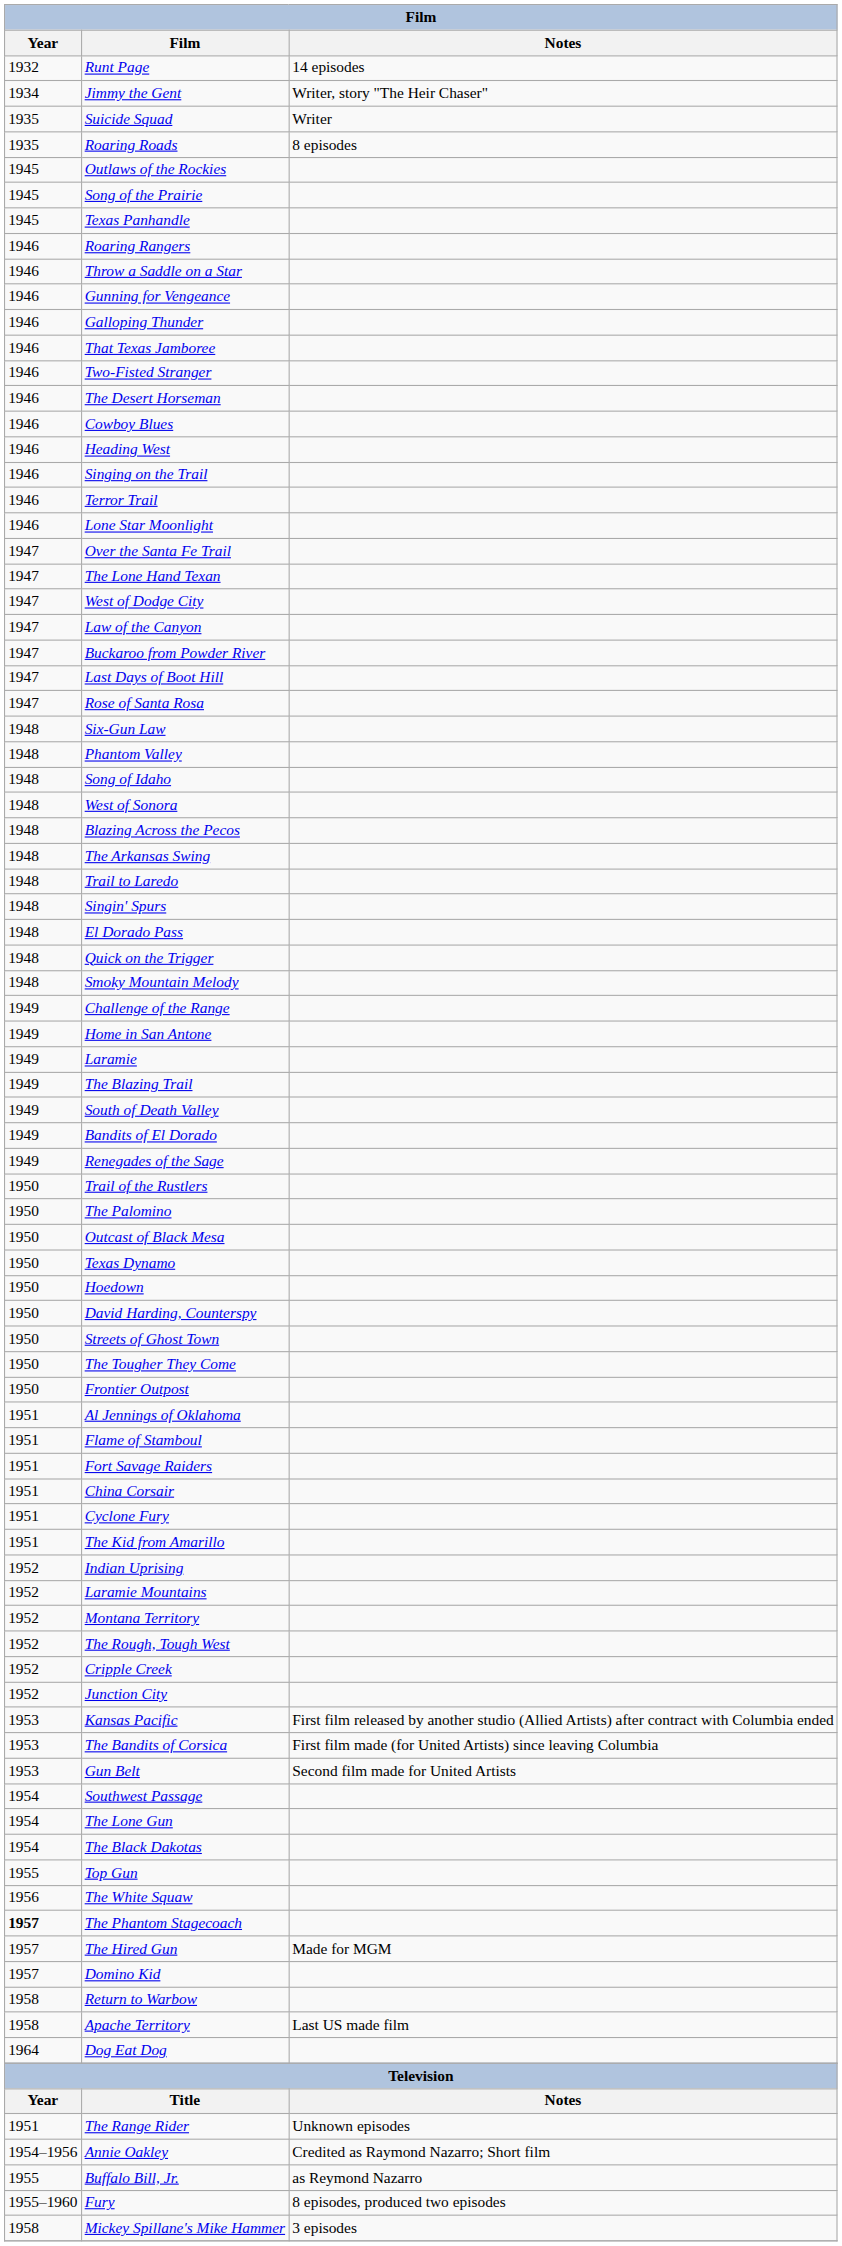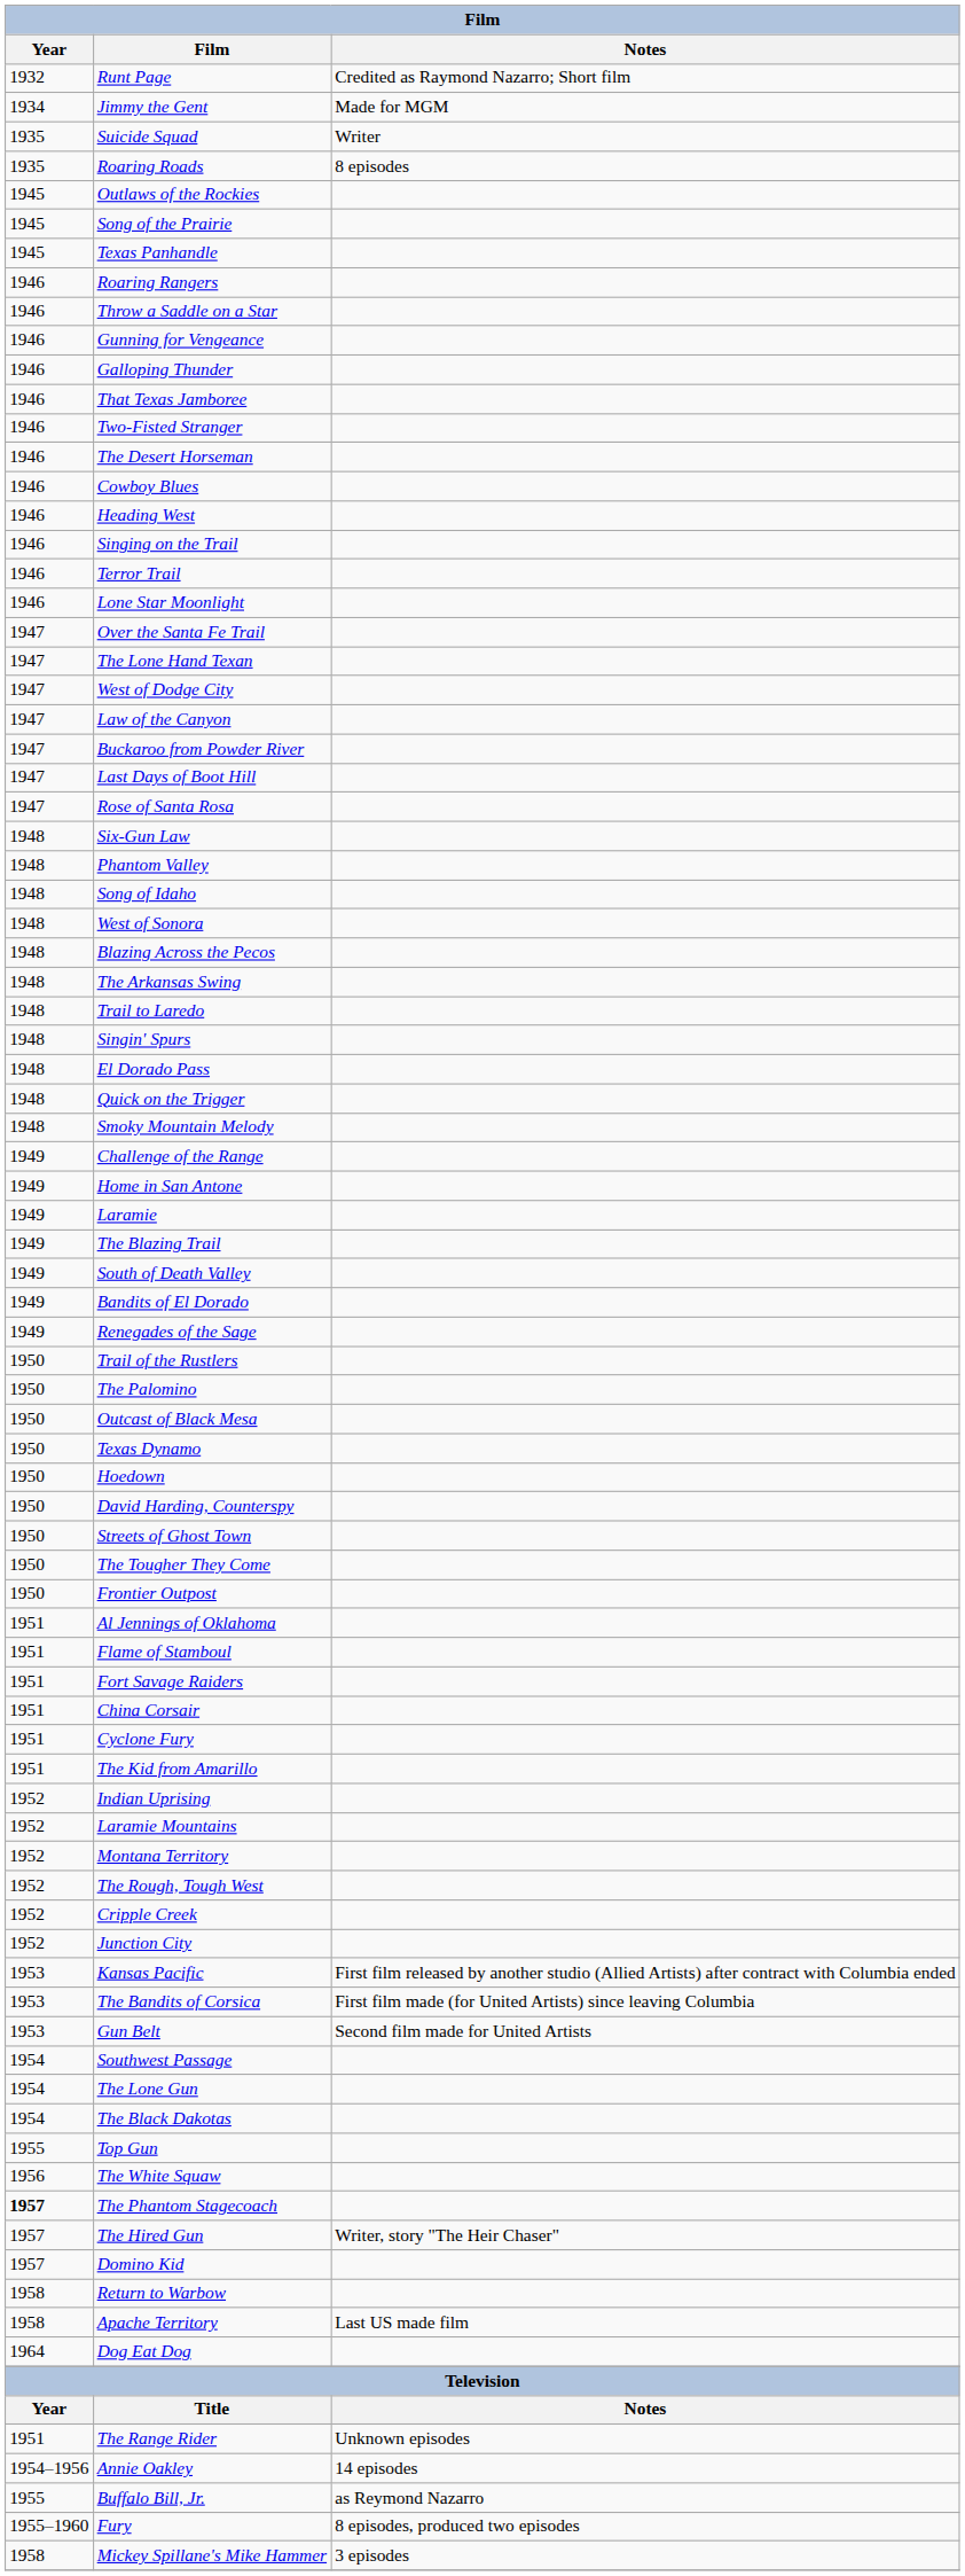Runt Page | Notes: 14 episodes -> Credited as Raymond Nazarro; Short film
Jimmy the Gent | Notes: Writer, story "The Heir Chaser" -> Made for MGM
The Hired Gun | Notes: Made for MGM -> Writer, story "The Heir Chaser"
Annie Oakley | Notes: Credited as Raymond Nazarro; Short film -> 14 episodes
